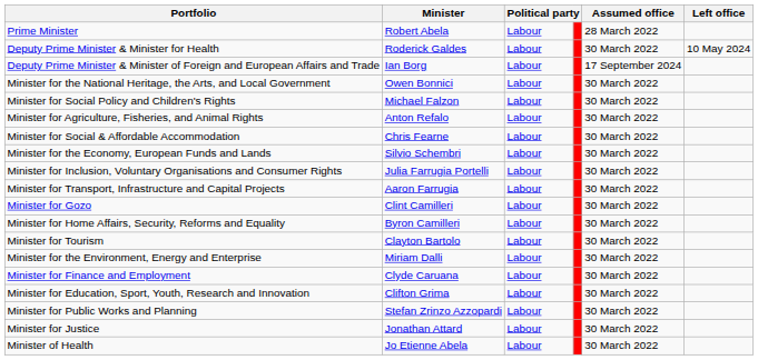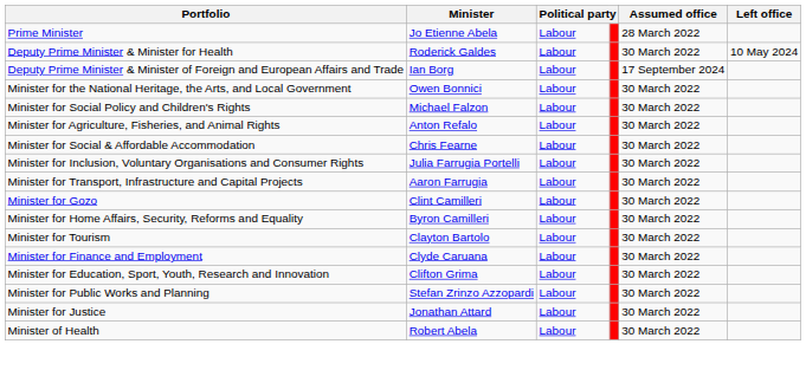Prime Minister | Minister: Robert Abela -> Jo Etienne Abela
- row: Minister for the Economy, European Funds and Lands | Silvio Schembri | Labour | 30 March 2022
- row: Minister for the Environment, Energy and Enterprise | Miriam Dalli | Labour | 30 March 2022
Minister of Health | Minister: Jo Etienne Abela -> Robert Abela
